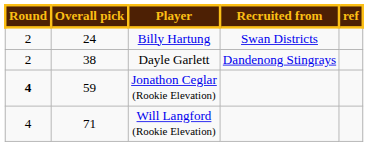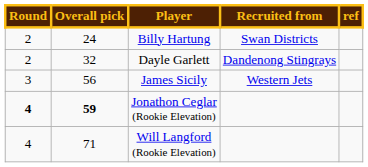Dayle Garlett | Overall pick: 38 -> 32
+ row: 3 | 56 | James Sicily | Western Jets
Jonathon Ceglar (Rookie Elevation) | Overall pick: normal -> bold
